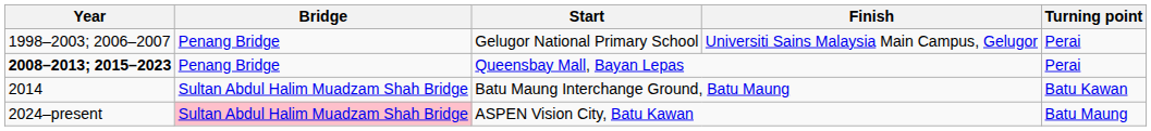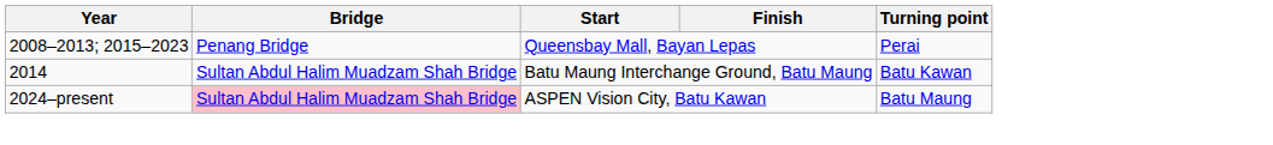- row: 1998–2003; 2006–2007 | Penang Bridge | Gelugor National Primary School | Universiti Sains Malaysia Main Campus, Gelugor | Perai
Queensbay Mall, Bayan Lepas | Year: bold -> normal
